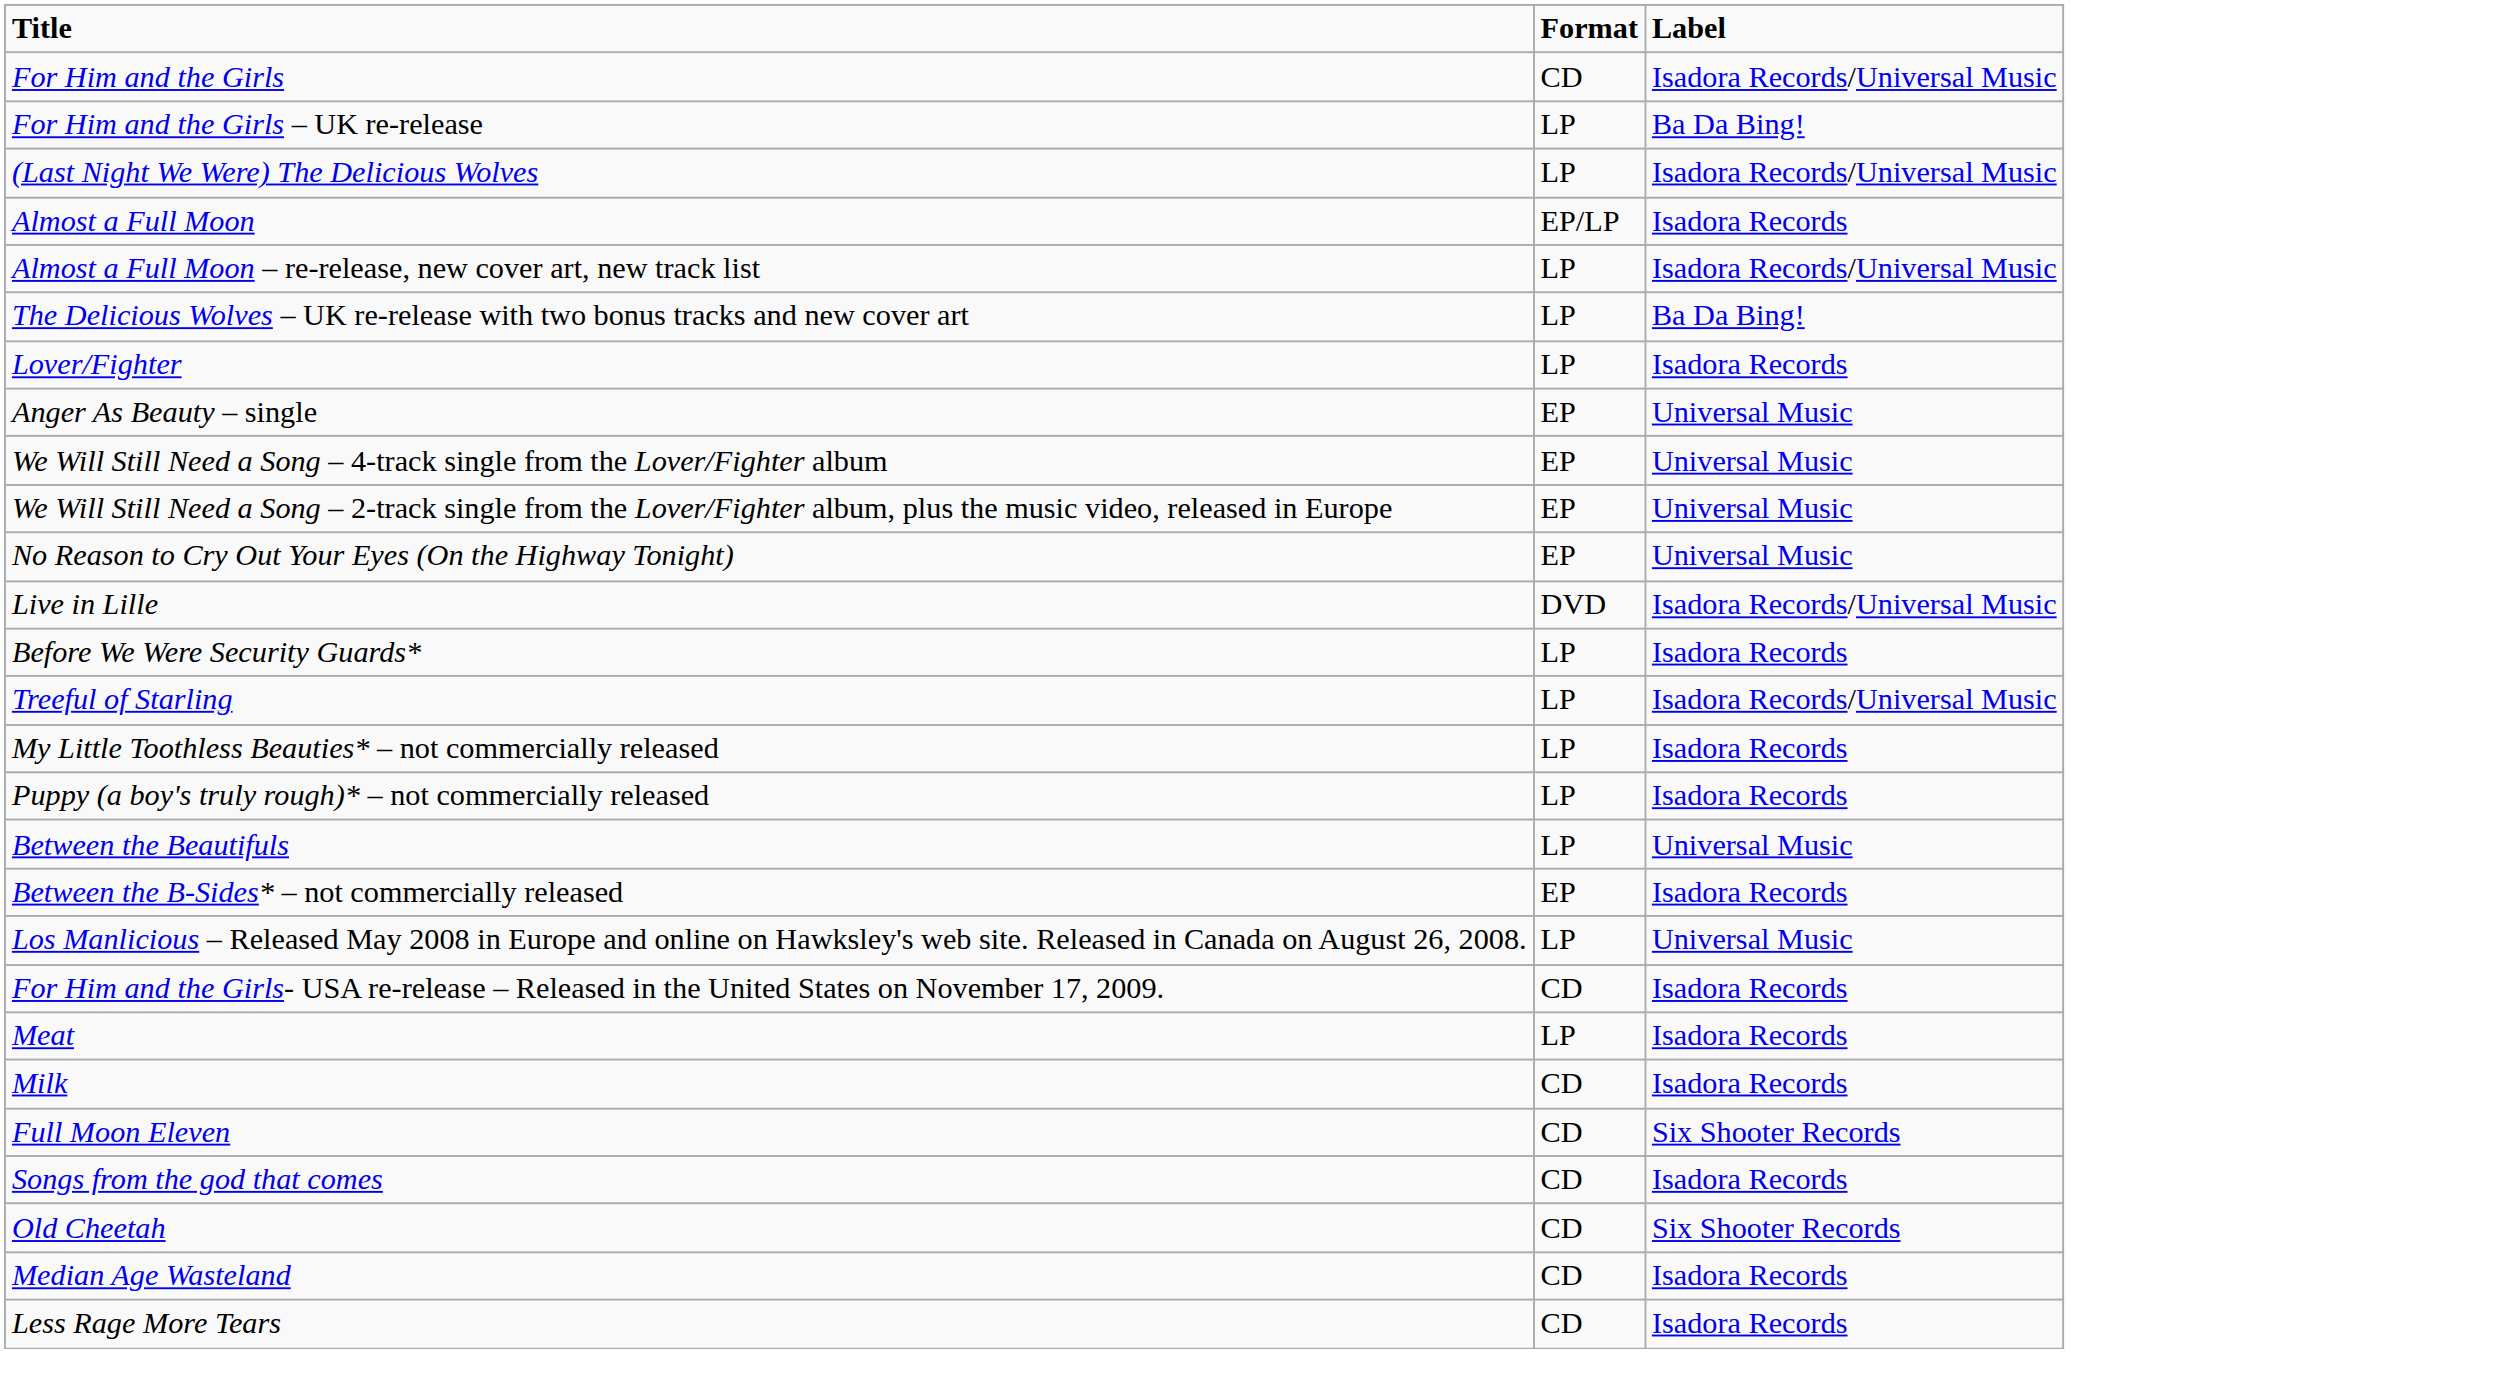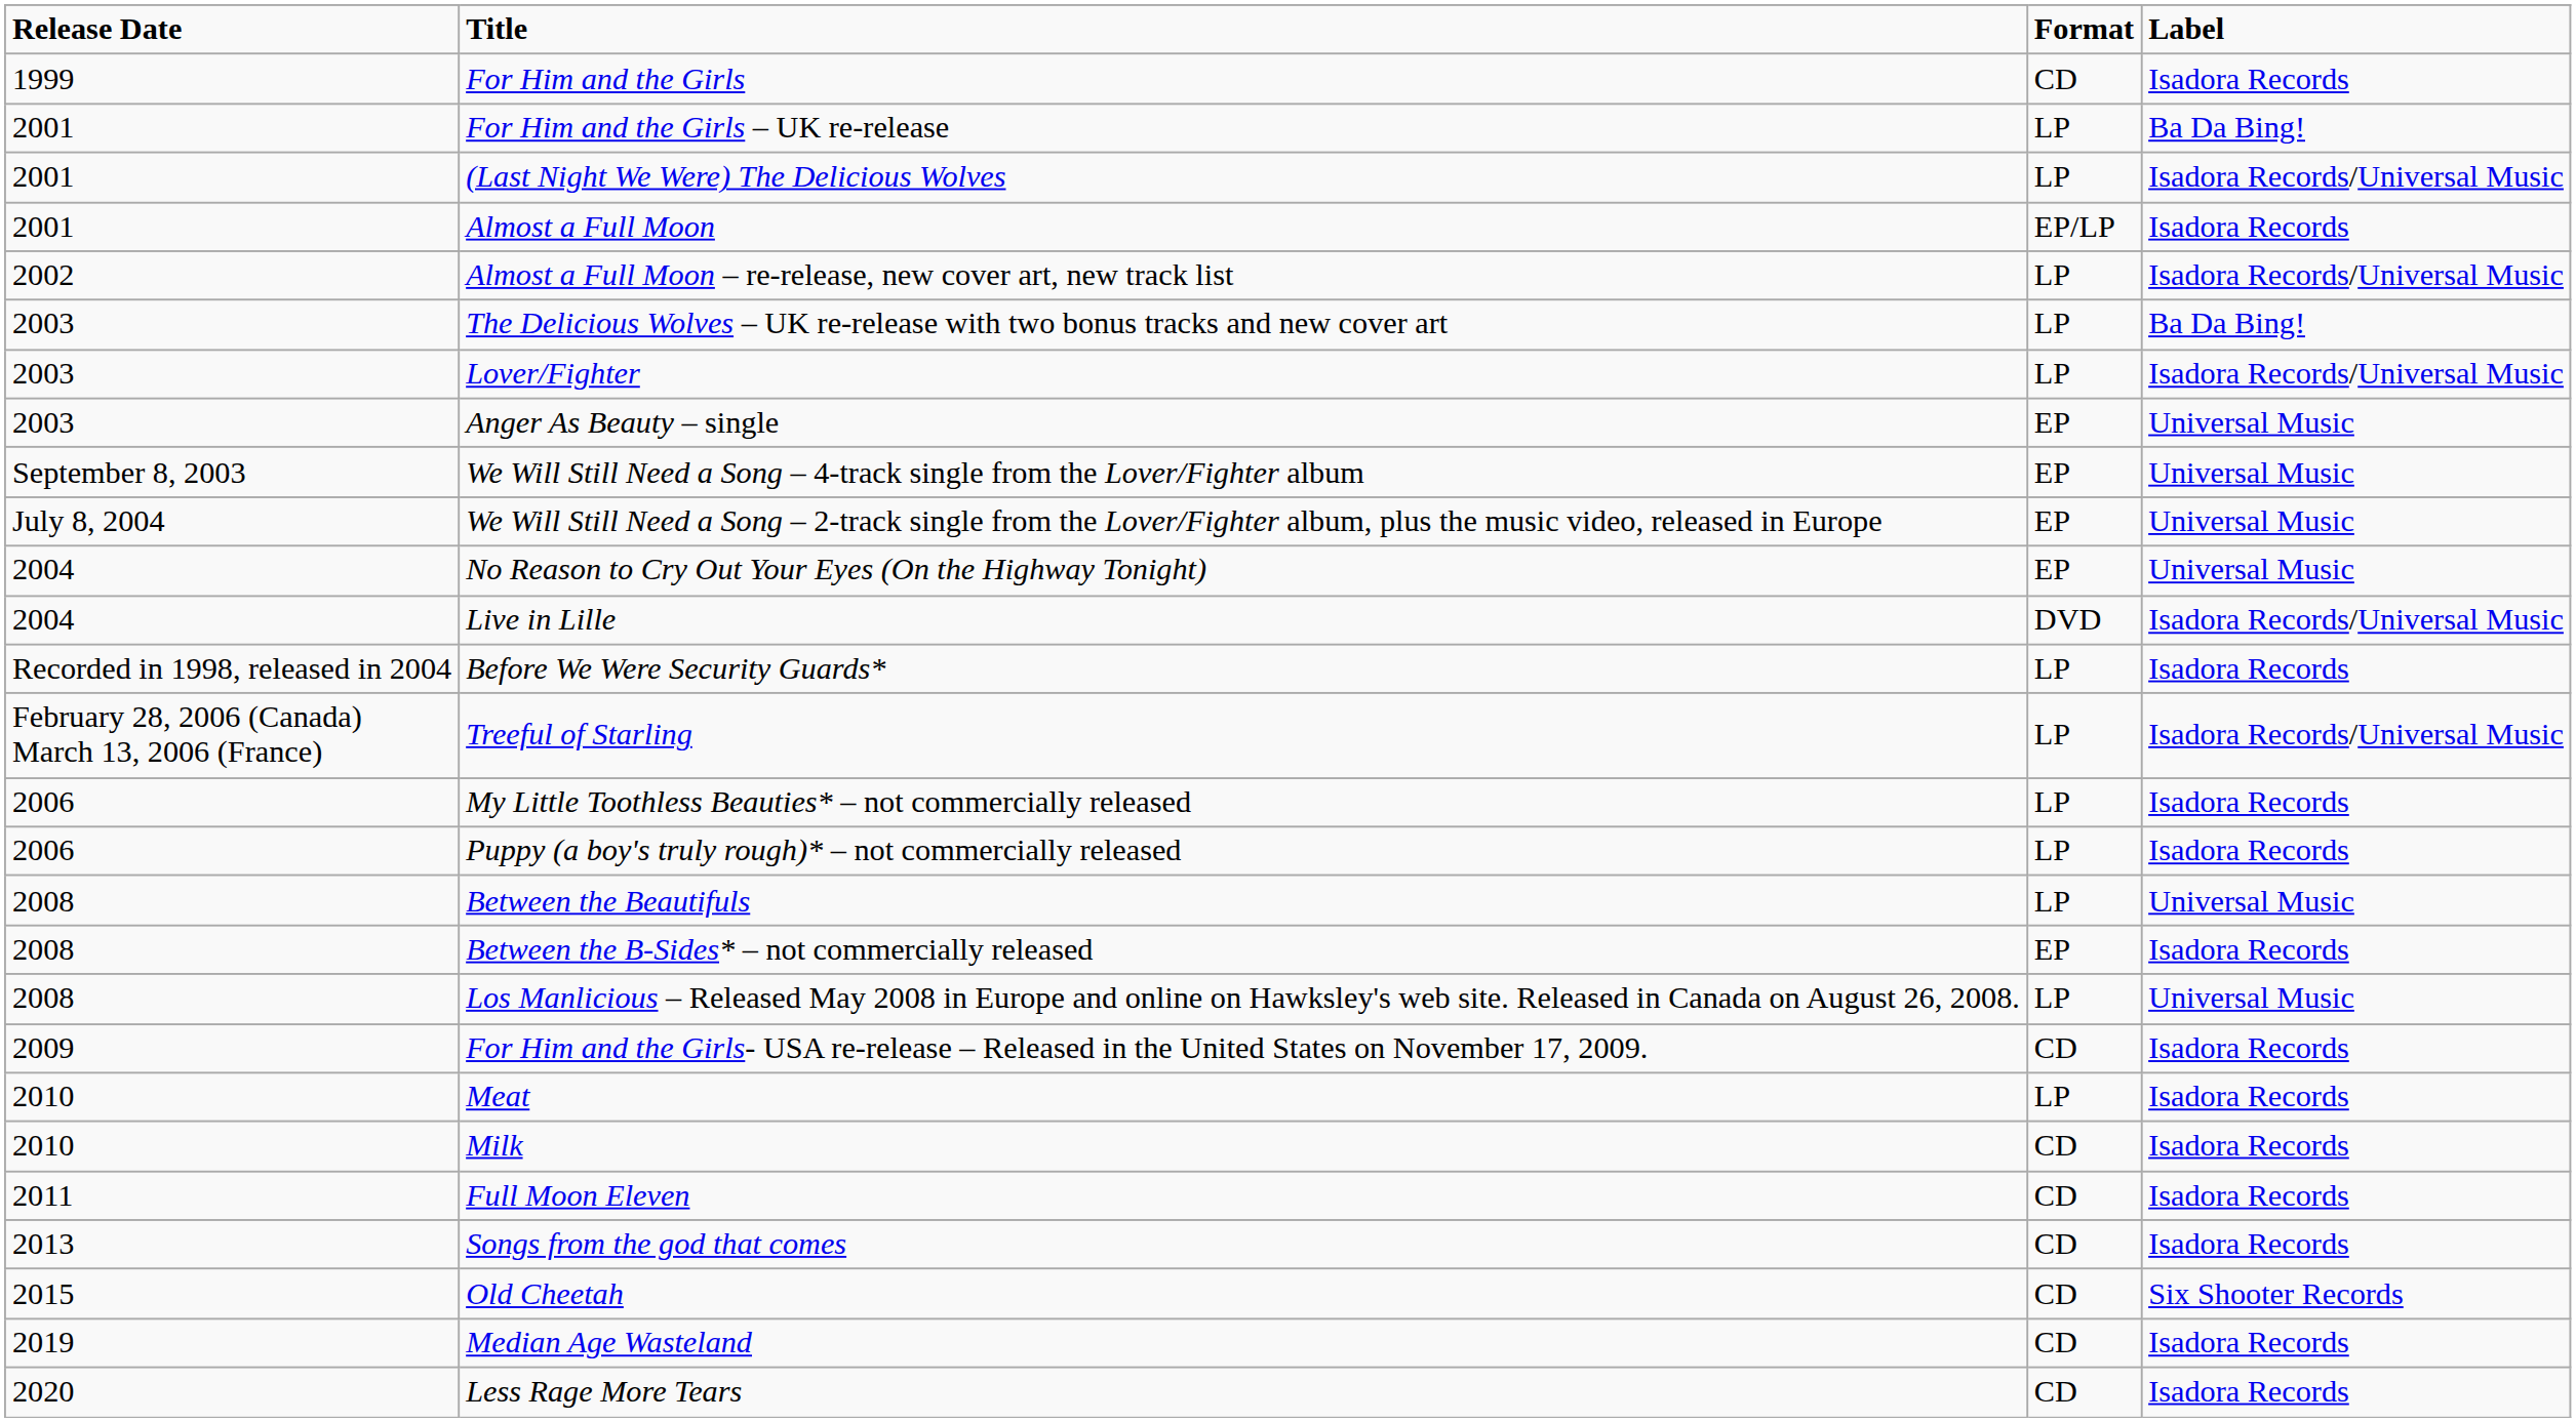+ column: Release Date | 1999 | 2001 | 2001 | 2001 | 2002 | 2003 | 2003 | 2003 | September 8, 2003 | July 8, 2004 | 2004 | 2004 | Recorded in 1998, released in 2004 | February 28, 2006 (Canada) March 13, 2006 (France) | 2006 | 2006 | 2008 | 2008 | 2008 | 2009 | 2010 | 2010 | 2011 | 2013 | 2015 | 2019 | 2020
For Him and the Girls | Label: Isadora Records/Universal Music -> Isadora Records
Lover/Fighter | Label: Isadora Records -> Isadora Records/Universal Music
Full Moon Eleven | Label: Six Shooter Records -> Isadora Records
